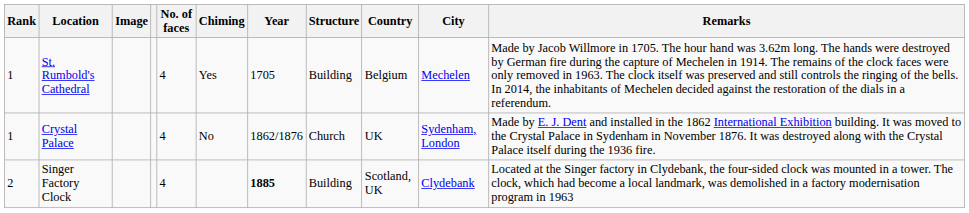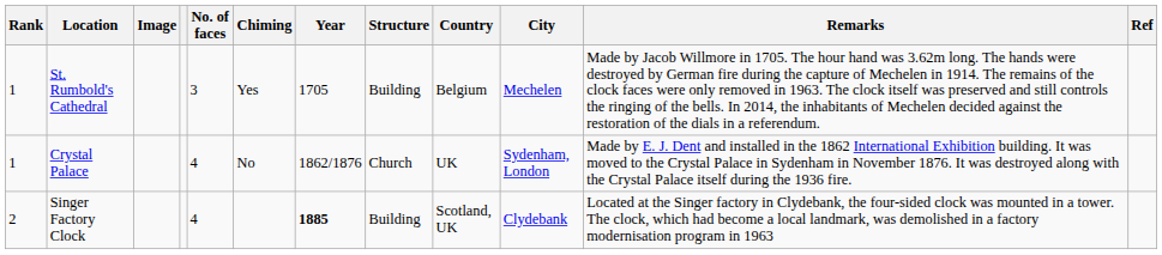+ column: Ref
St. Rumbold's Cathedral | No. of faces: 4 -> 3
